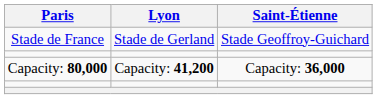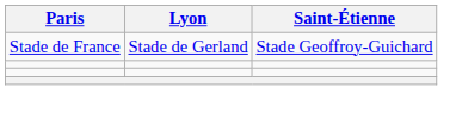- row: Capacity: 80,000 | Capacity: 41,200 | Capacity: 36,000
